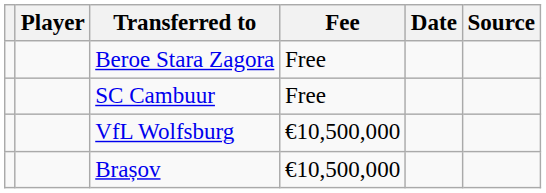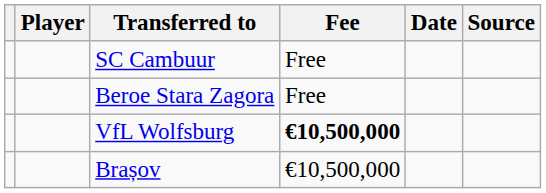rows swapped: Beroe Stara Zagora <-> SC Cambuur
VfL Wolfsburg | Fee: normal -> bold
